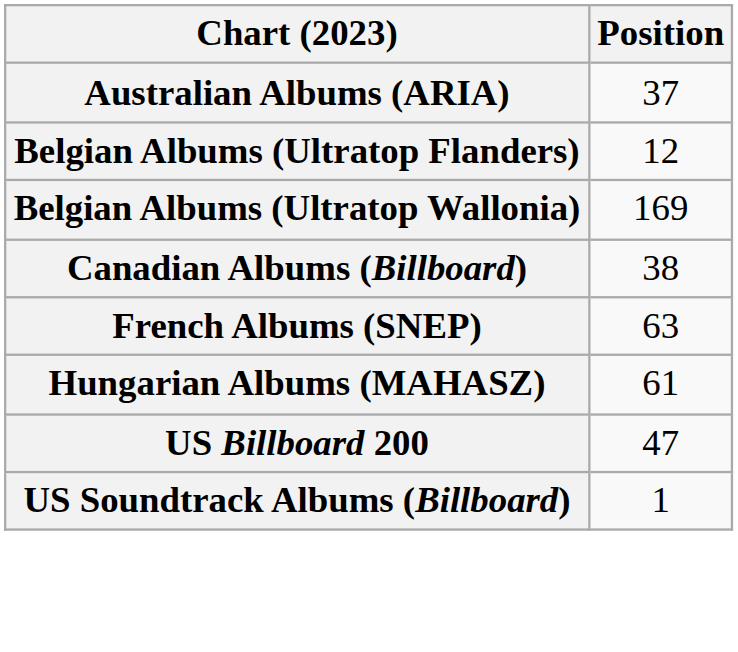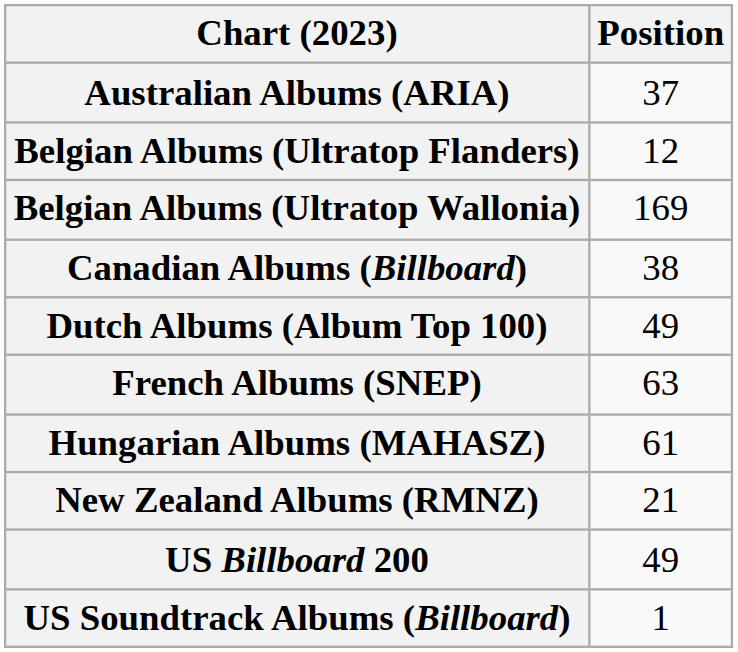+ row: Dutch Albums (Album Top 100) | 49
+ row: New Zealand Albums (RMNZ) | 21
US Billboard 200 | Position: 47 -> 49
